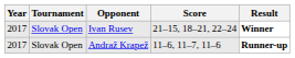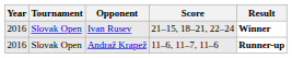Ivan Rusev | Year: 2017 -> 2016
Andraž Krapež | Year: 2017 -> 2016
